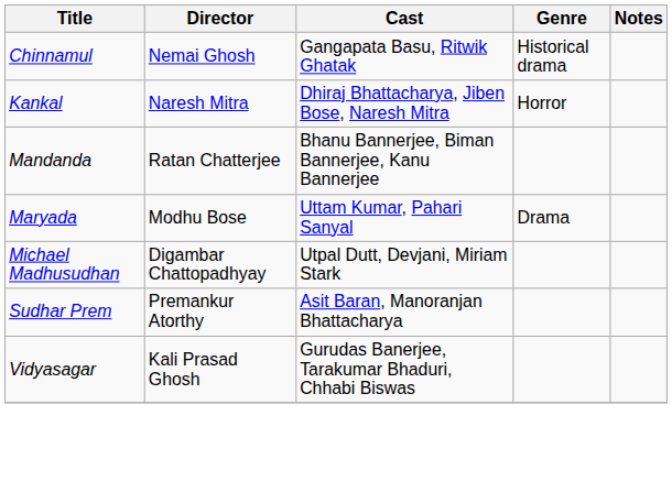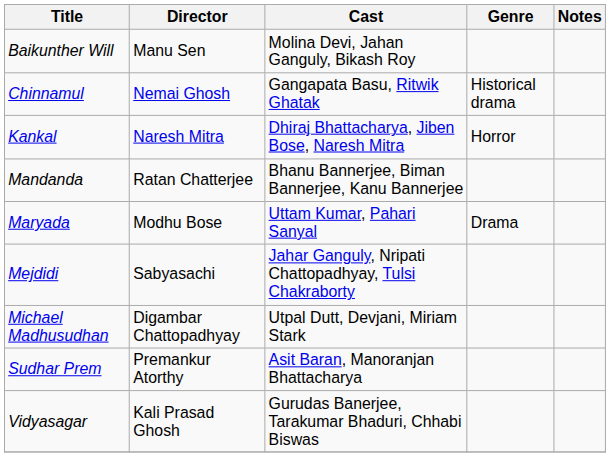+ row: Baikunther Will | Manu Sen | Molina Devi, Jahan Ganguly, Bikash Roy
+ row: Mejdidi | Sabyasachi | Jahar Ganguly, Nripati Chattopadhyay, Tulsi Chakraborty
